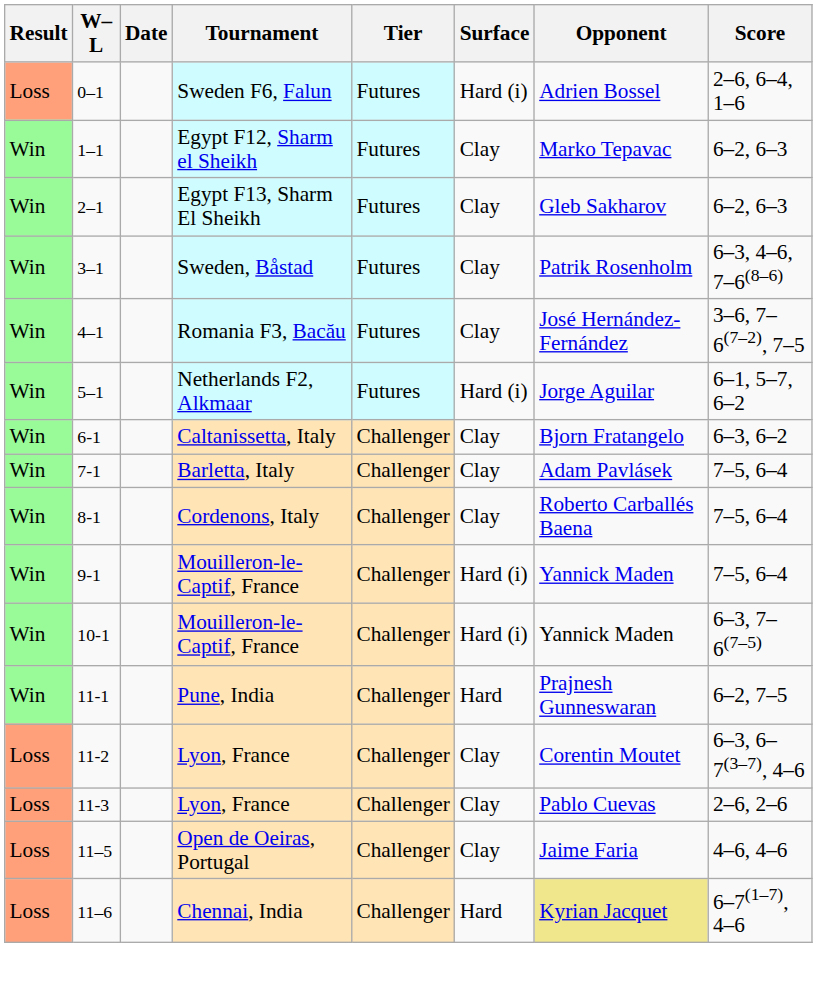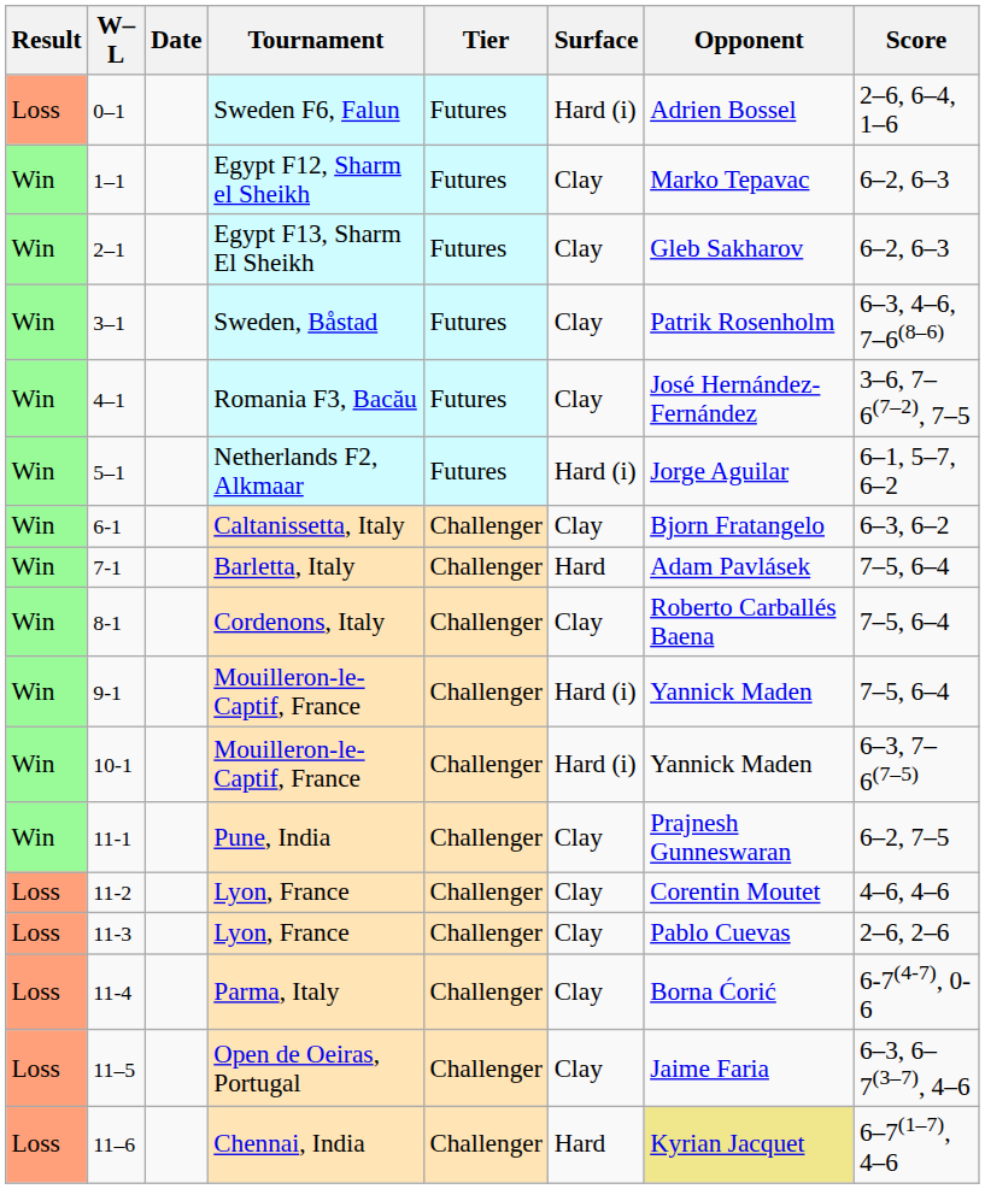7-1 | Surface: Clay -> Hard
11-1 | Surface: Hard -> Clay
11-2 | Score: 6–3, 6–7(3–7), 4–6 -> 4–6, 4–6
+ row: Loss | 11-4 | Parma, Italy | Challenger | Clay | Borna Ćorić | 6-7(4-7), 0-6
11–5 | Score: 4–6, 4–6 -> 6–3, 6–7(3–7), 4–6
